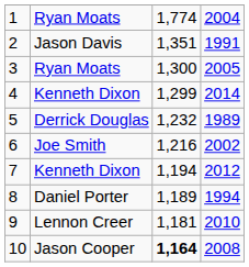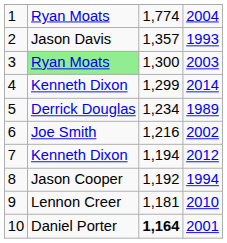2 | column 3: 1,351 -> 1,357
2 | column 4: 1991 -> 1993
3 | column 2: no background -> lightgreen background
3 | column 4: 2005 -> 2003
5 | column 3: 1,232 -> 1,234
8 | column 2: Daniel Porter -> Jason Cooper
8 | column 3: 1,189 -> 1,192
10 | column 2: Jason Cooper -> Daniel Porter
10 | column 4: 2008 -> 2001
